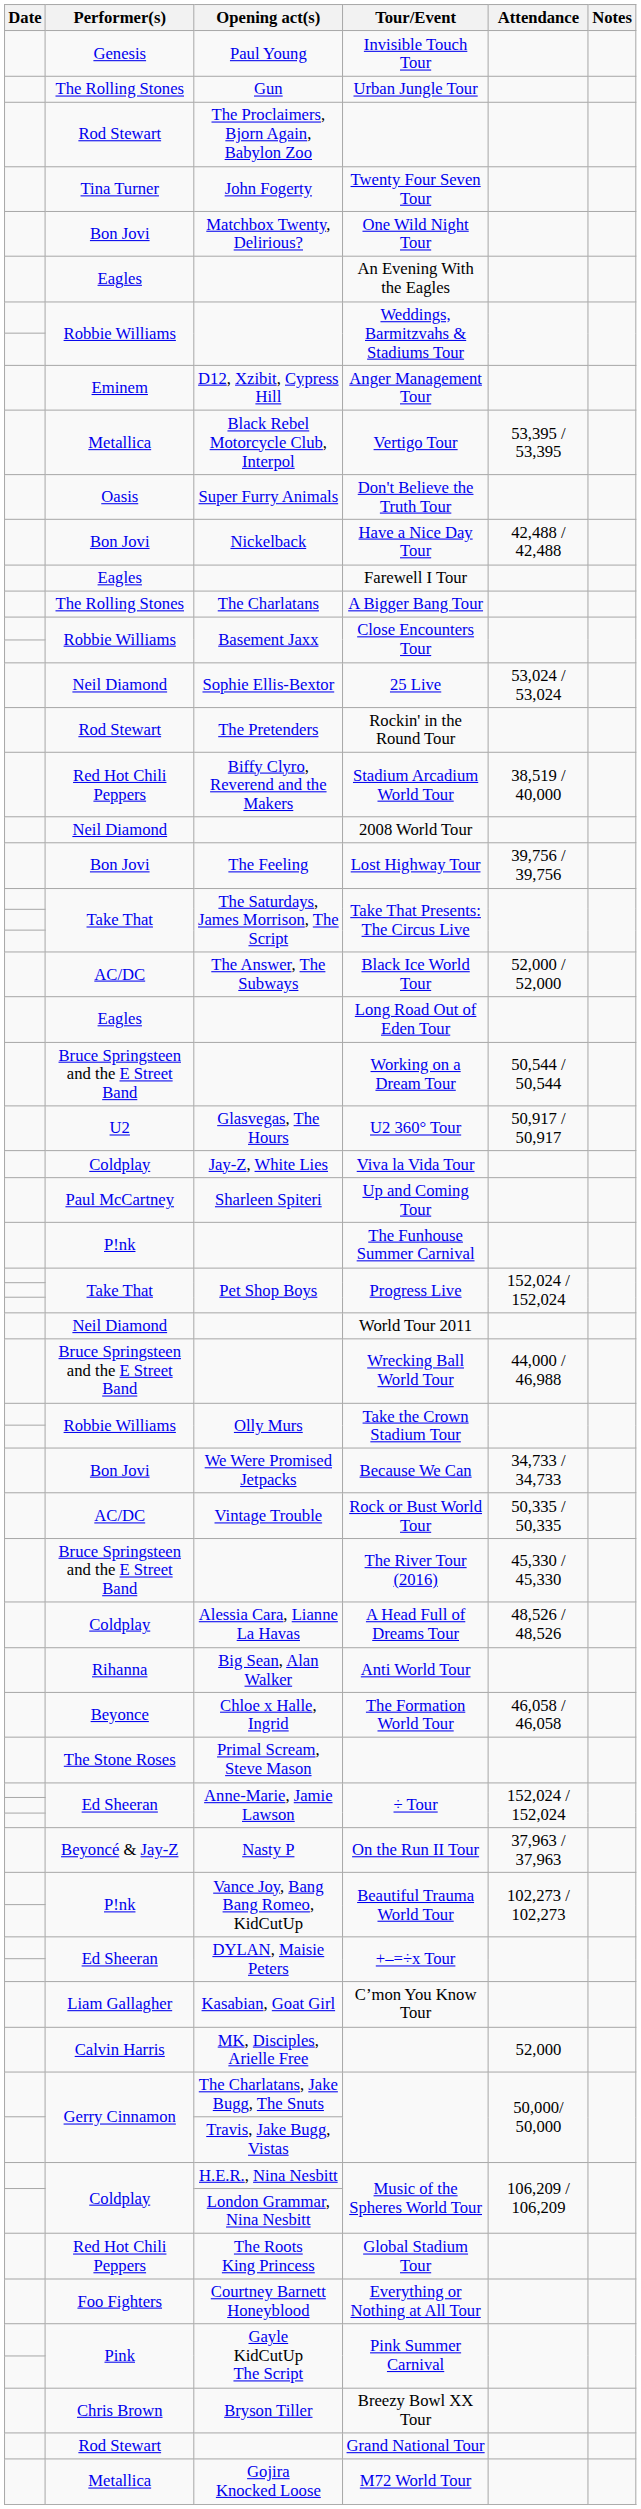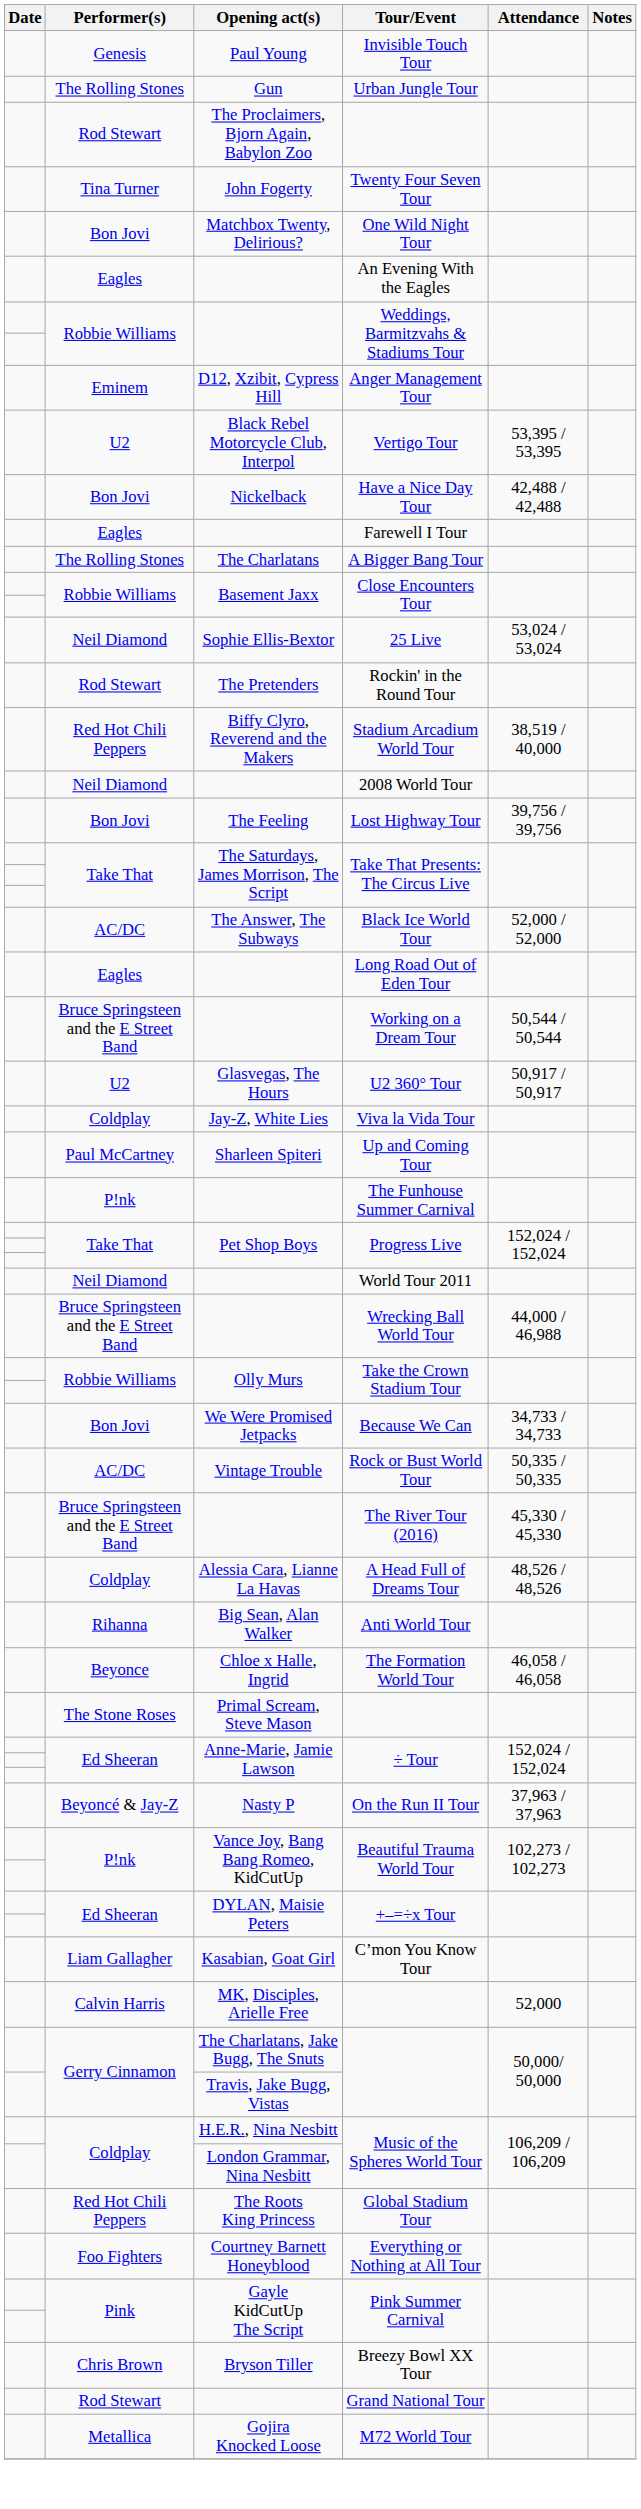Vertigo Tour | Performer(s): Metallica -> U2
- row: Oasis | Super Furry Animals | Don't Believe the Truth Tour
